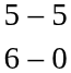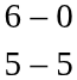rows swapped: 5 – 5 <-> 6 – 0
